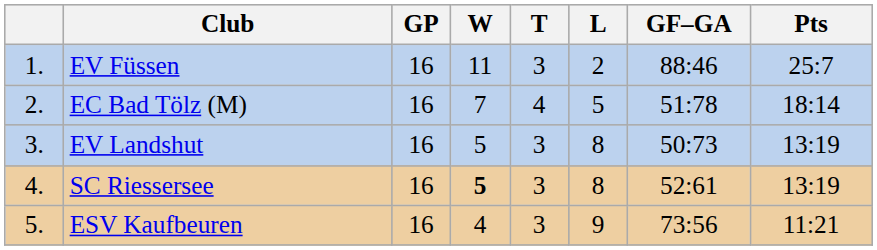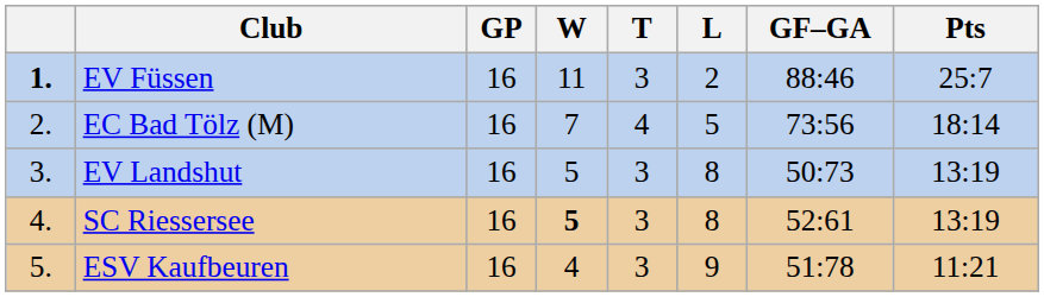EV Füssen | column 1: normal -> bold
EC Bad Tölz (M) | GF–GA: 51:78 -> 73:56
ESV Kaufbeuren | GF–GA: 73:56 -> 51:78
